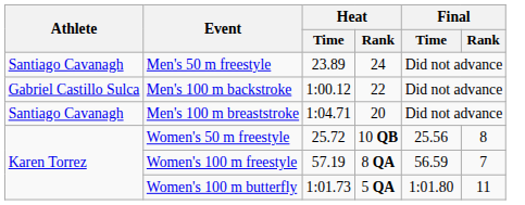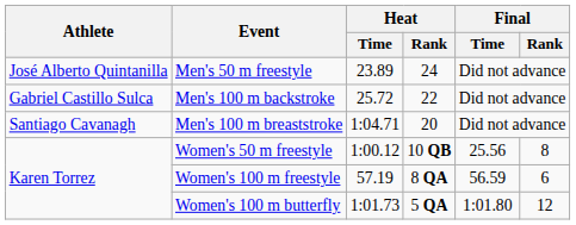Men's 50 m freestyle | Athlete: Santiago Cavanagh -> José Alberto Quintanilla
Men's 100 m backstroke | Heat / Time: 1:00.12 -> 25.72
Women's 50 m freestyle | Heat / Time: 25.72 -> 1:00.12
Women's 100 m freestyle | Final / Rank: 7 -> 6
Women's 100 m butterfly | Final / Rank: 11 -> 12
